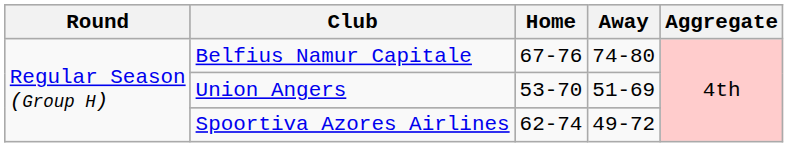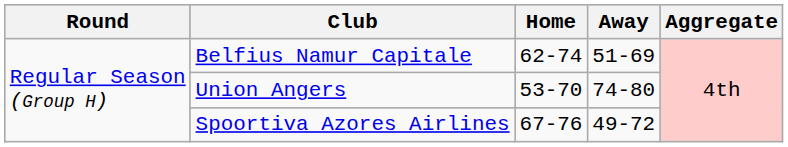Belfius Namur Capitale | Home: 67-76 -> 62-74
Belfius Namur Capitale | Away: 74-80 -> 51-69
Union Angers | Away: 51-69 -> 74-80
Spoortiva Azores Airlines | Home: 62-74 -> 67-76
